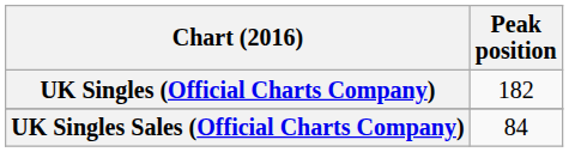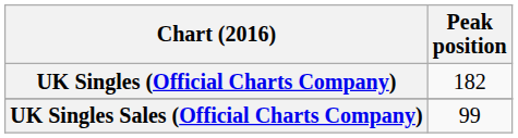UK Singles Sales (Official Charts Company) | Peak position: 84 -> 99
